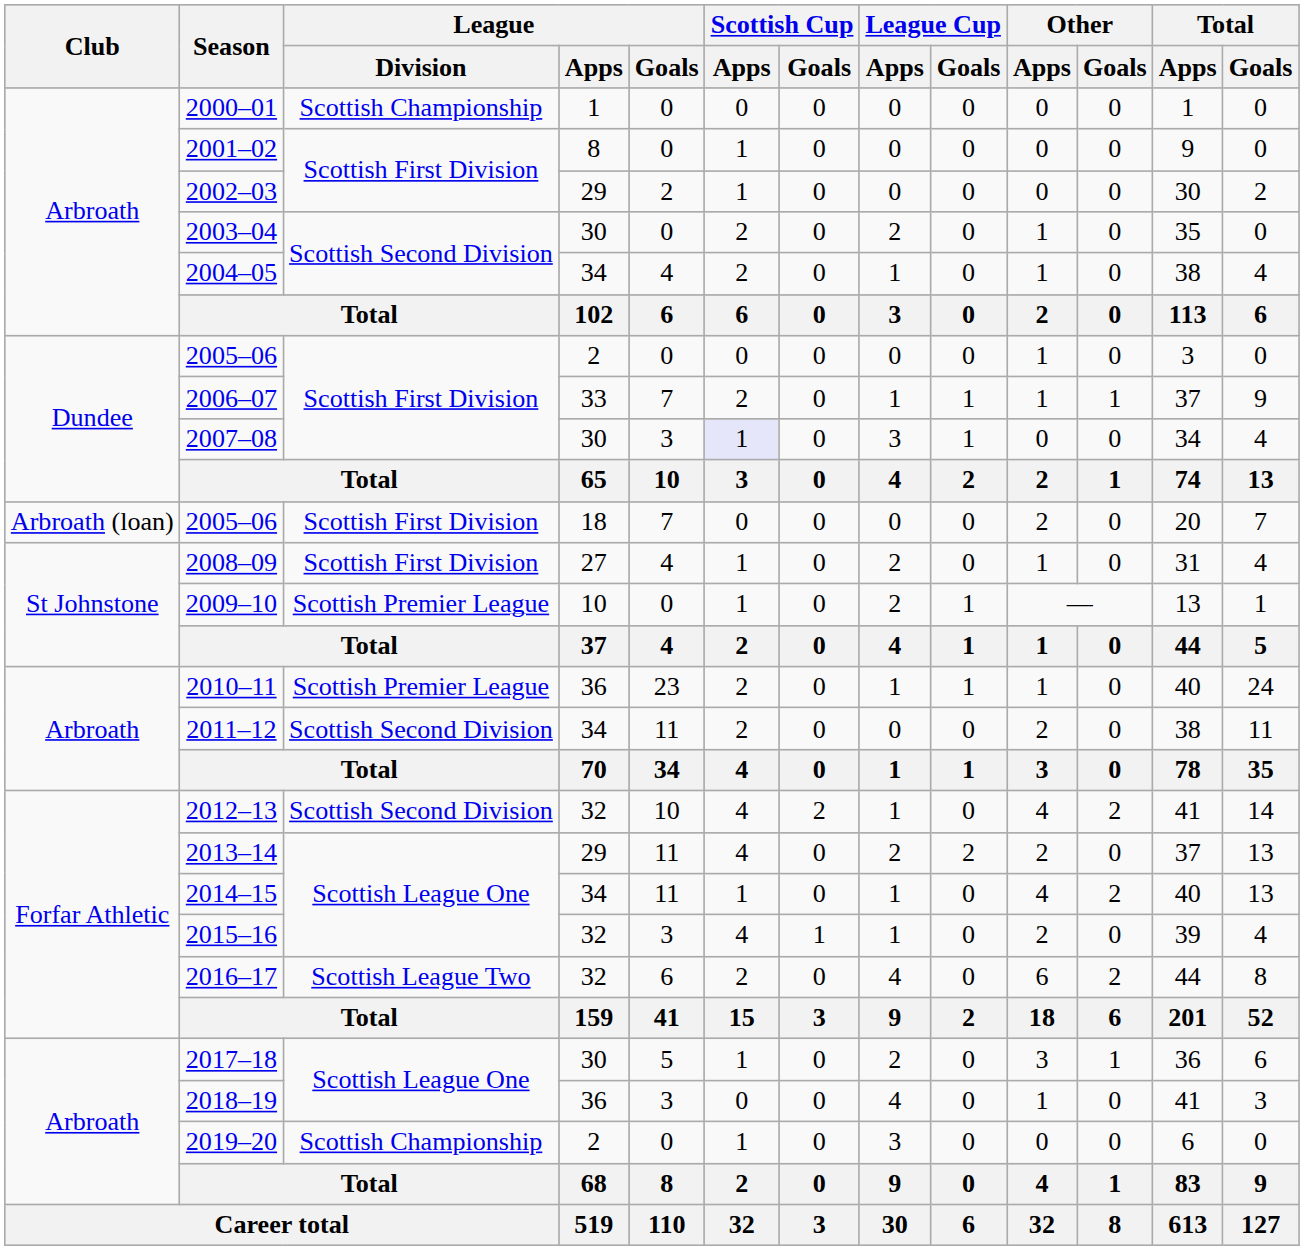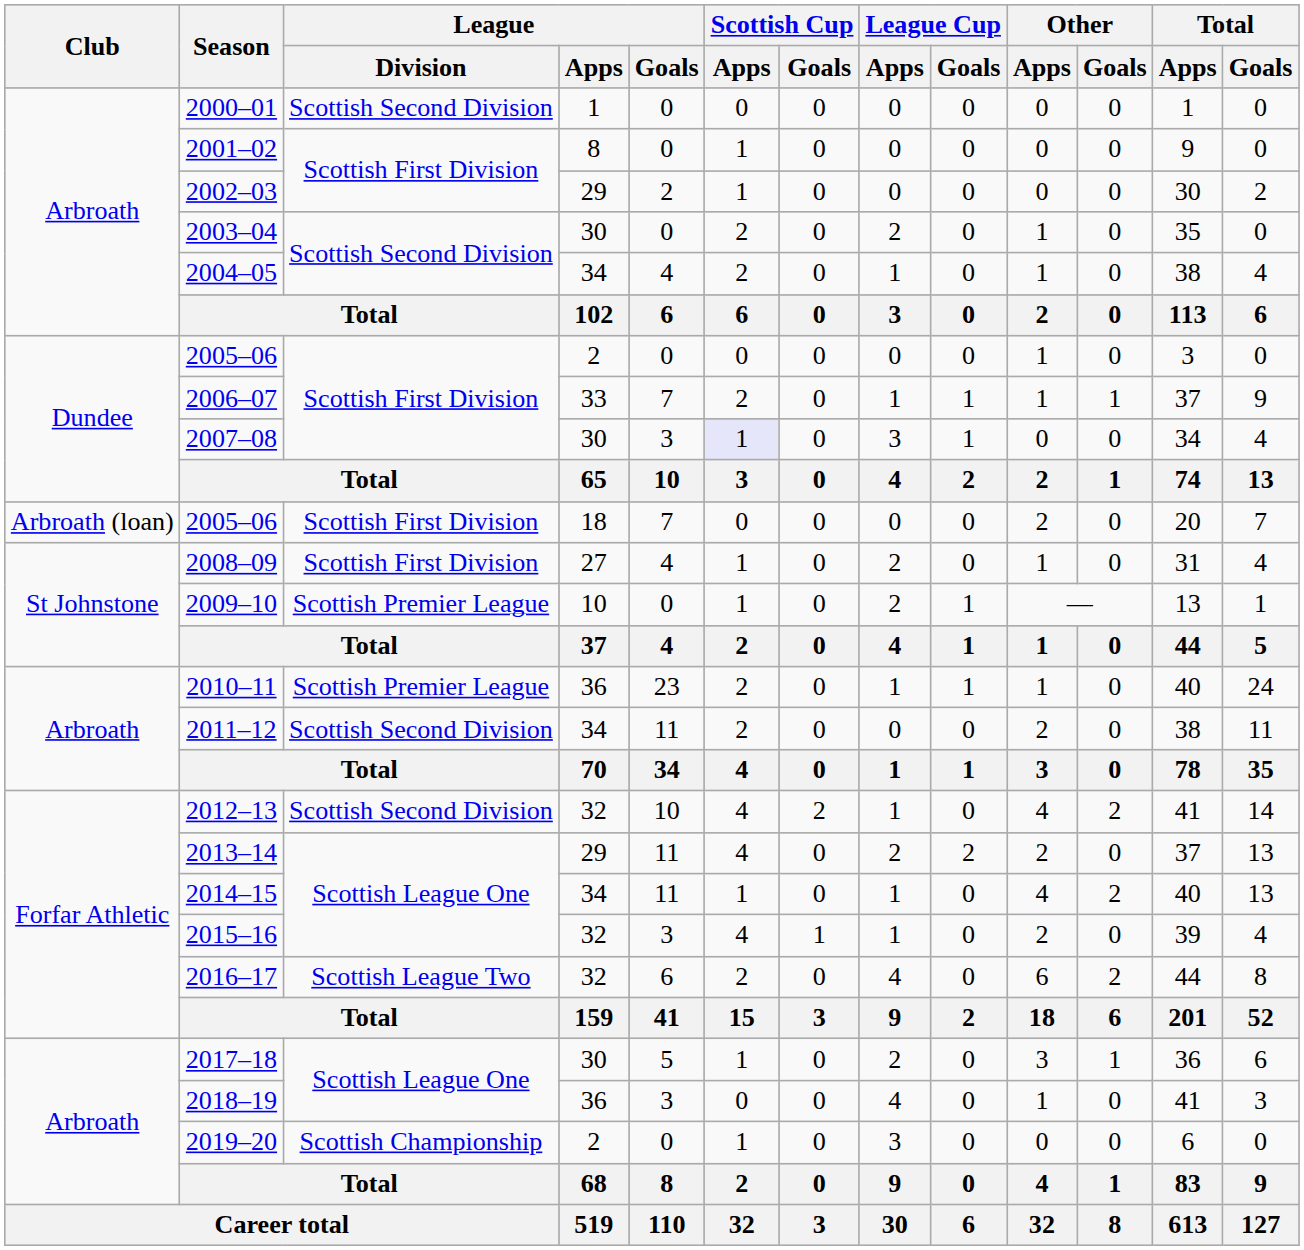2000–01 | League / Division: Scottish Championship -> Scottish Second Division
